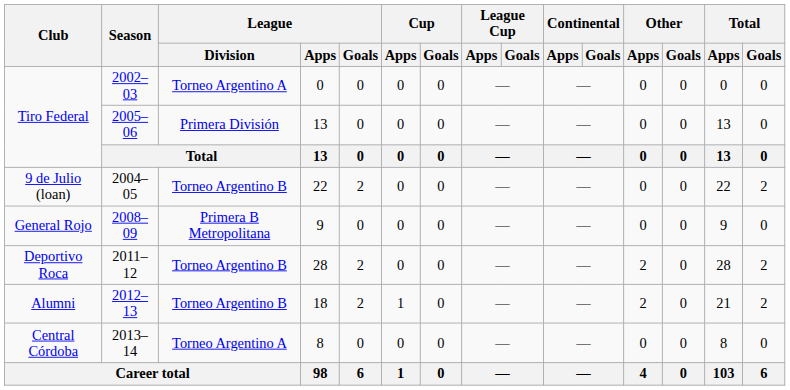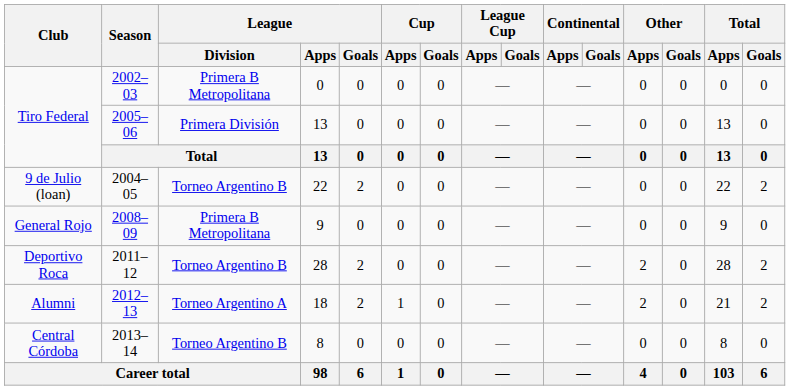2002–03 | League / Division: Torneo Argentino A -> Primera B Metropolitana
2012–13 | League / Division: Torneo Argentino B -> Torneo Argentino A
2013–14 | League / Division: Torneo Argentino A -> Torneo Argentino B
